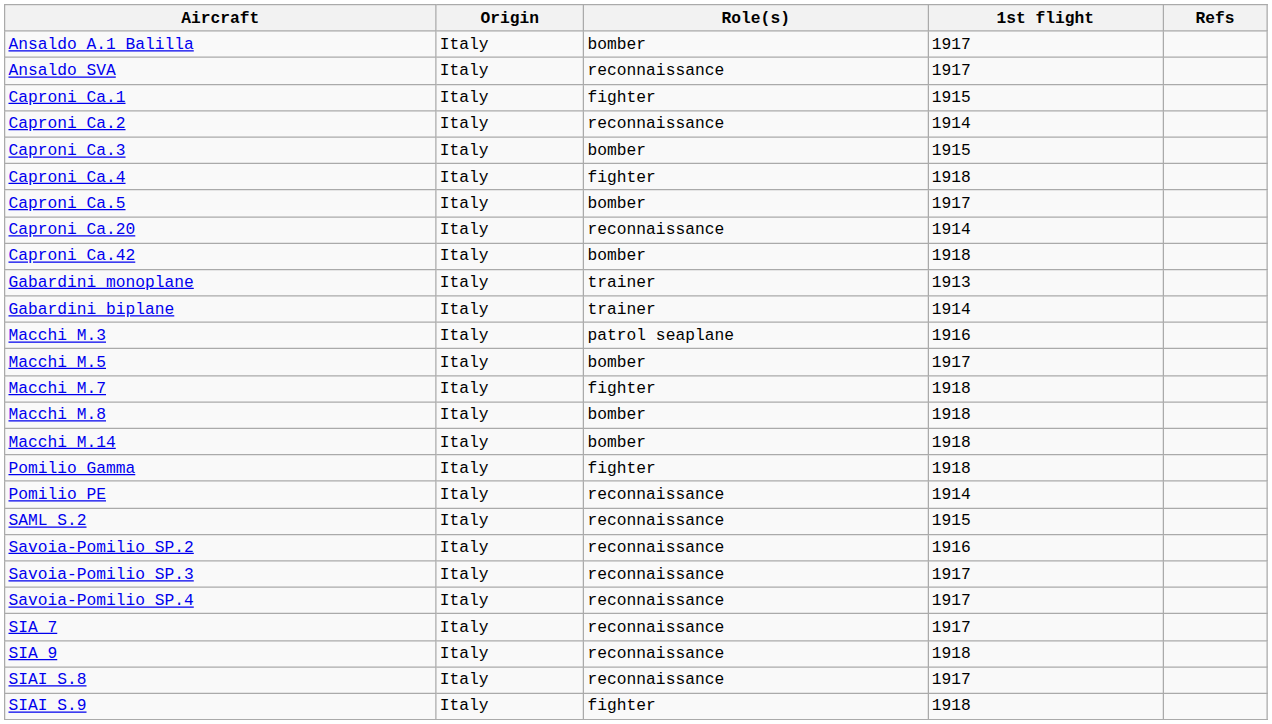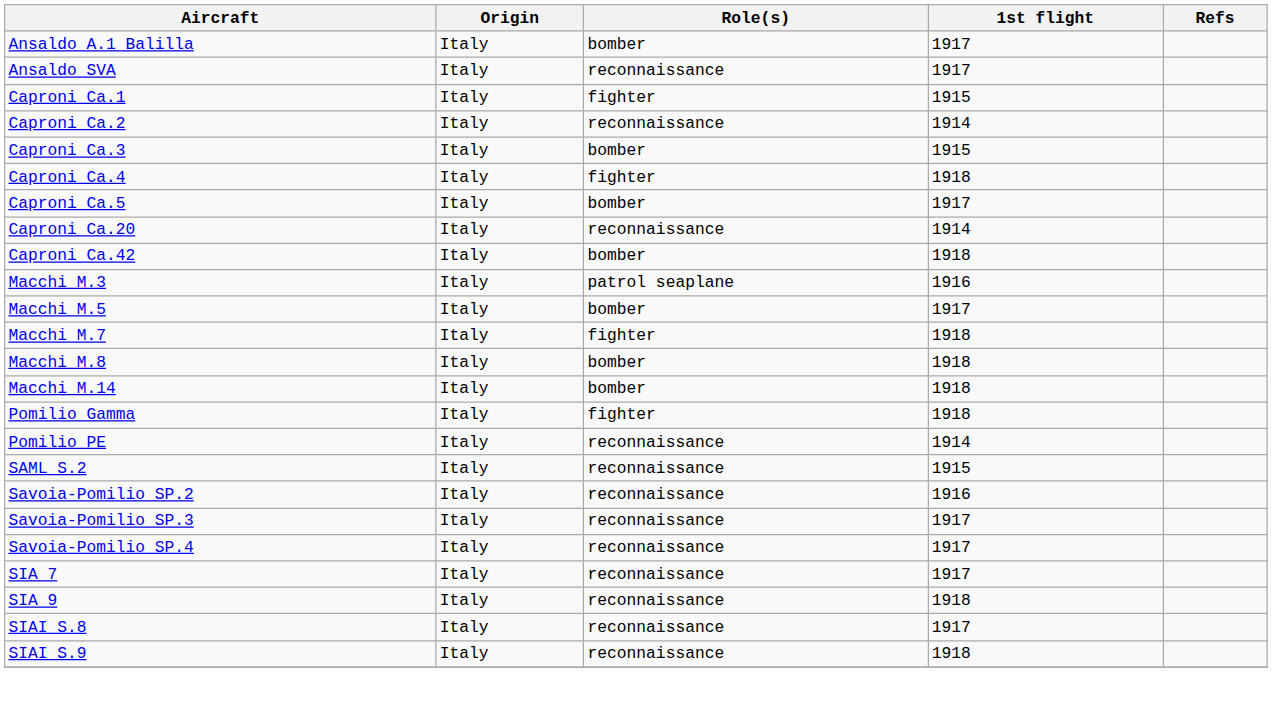- row: Gabardini monoplane | Italy | trainer | 1913
- row: Gabardini biplane | Italy | trainer | 1914
SIAI S.9 | Role(s): fighter -> reconnaissance
